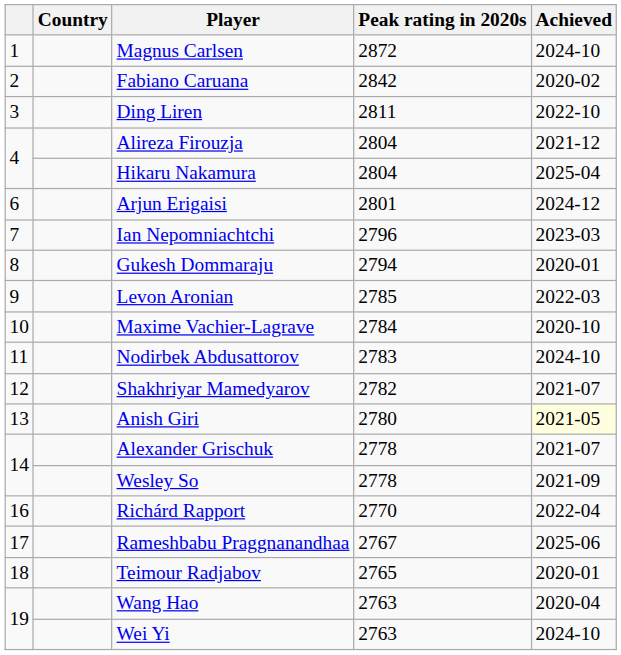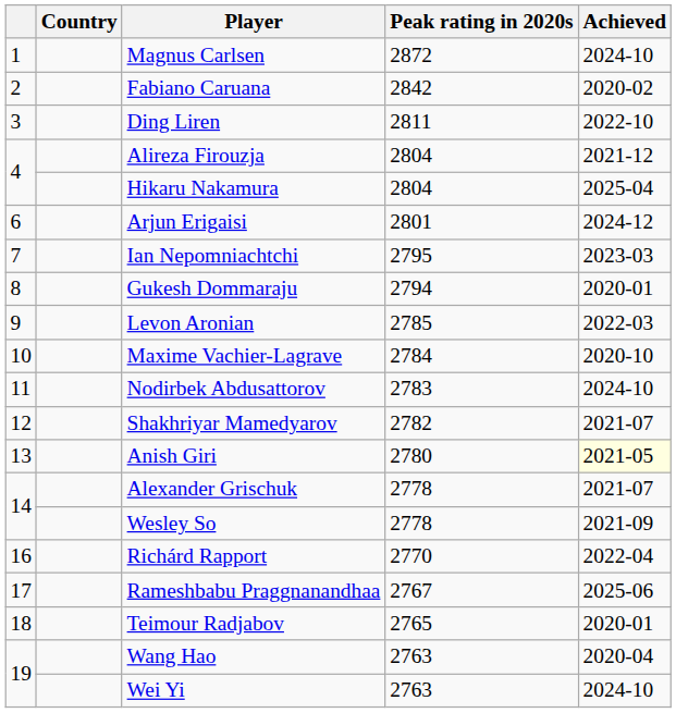Ian Nepomniachtchi | Peak rating in 2020s: 2796 -> 2795
